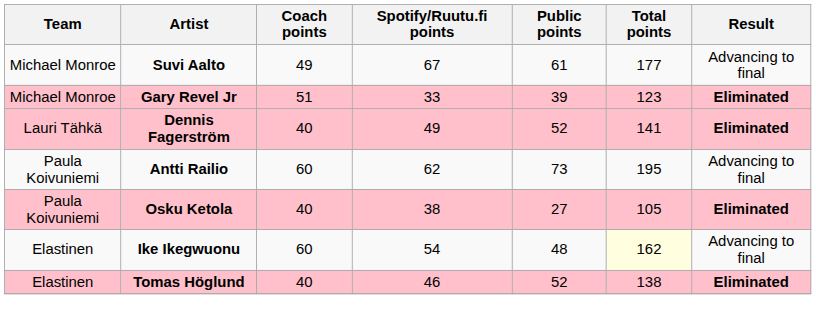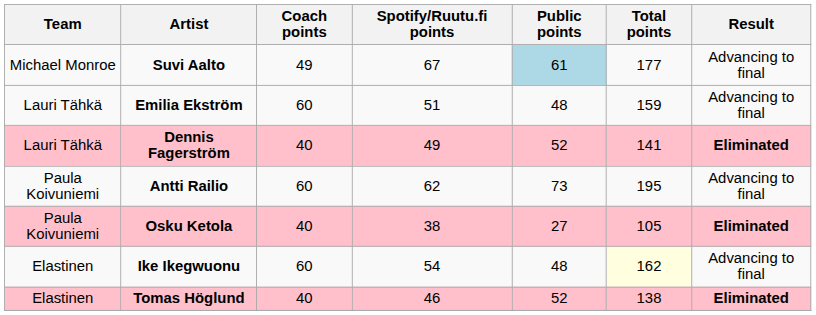Suvi Aalto | Public points: no background -> lightblue background
- row: Michael Monroe | Gary Revel Jr | 51 | 33 | 39 | 123 | Eliminated
+ row: Lauri Tähkä | Emilia Ekström | 60 | 51 | 48 | 159 | Advancing to final
